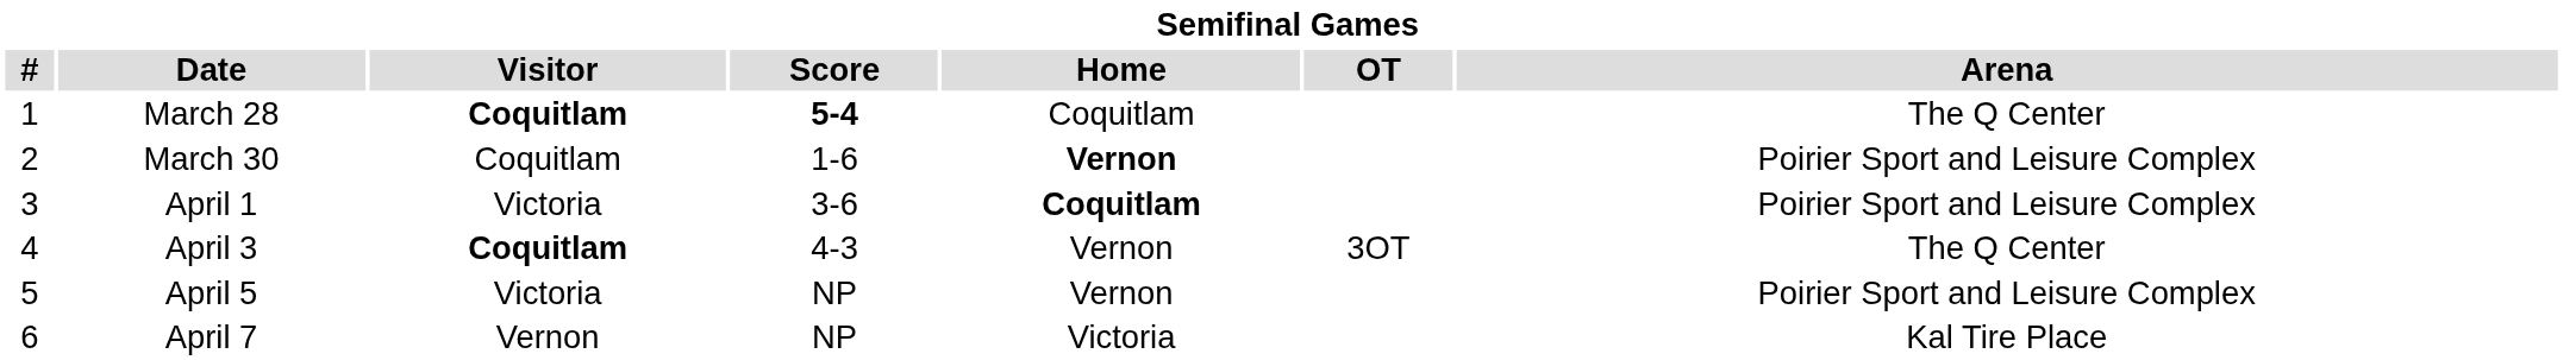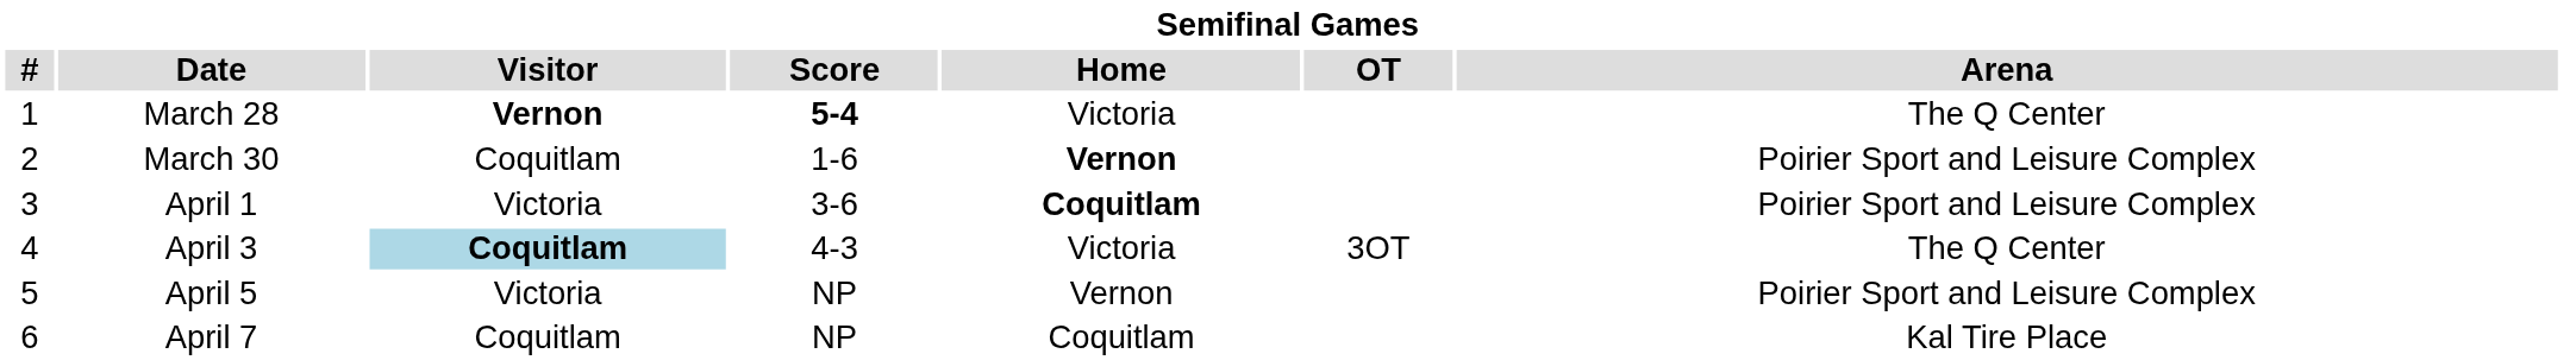March 28 | Visitor: Coquitlam -> Vernon
March 28 | Home: Coquitlam -> Victoria
April 3 | Visitor: no background -> lightblue background
April 3 | Home: Vernon -> Victoria
April 7 | Visitor: Vernon -> Coquitlam
April 7 | Home: Victoria -> Coquitlam
